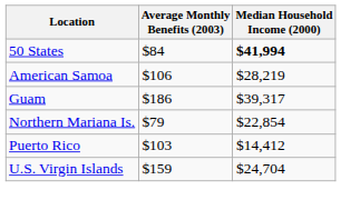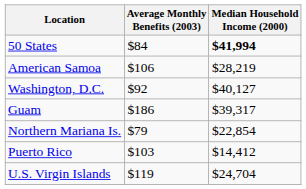+ row: Washington, D.C. | $92 | $40,127
U.S. Virgin Islands | Average Monthly Benefits (2003): $159 -> $119
